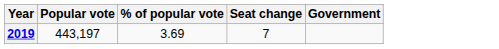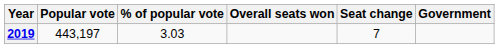+ column: Overall seats won
2019 | % of popular vote: 3.69 -> 3.03
